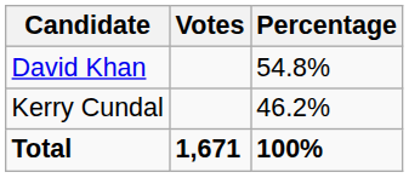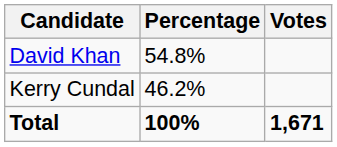columns swapped: Votes <-> Percentage
